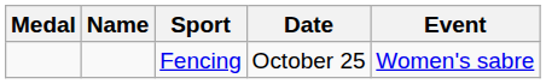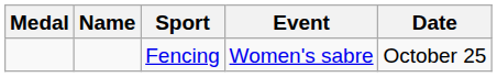columns swapped: Event <-> Date
